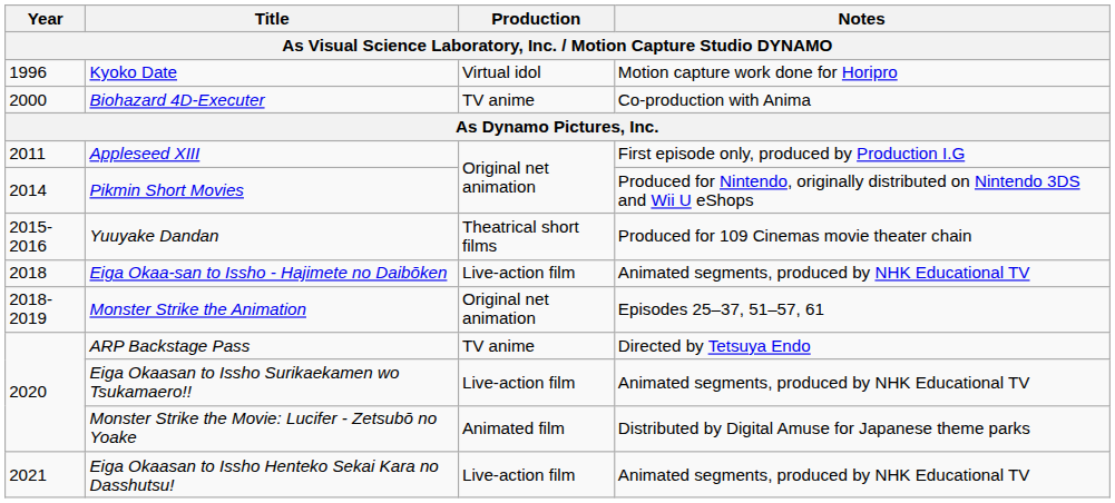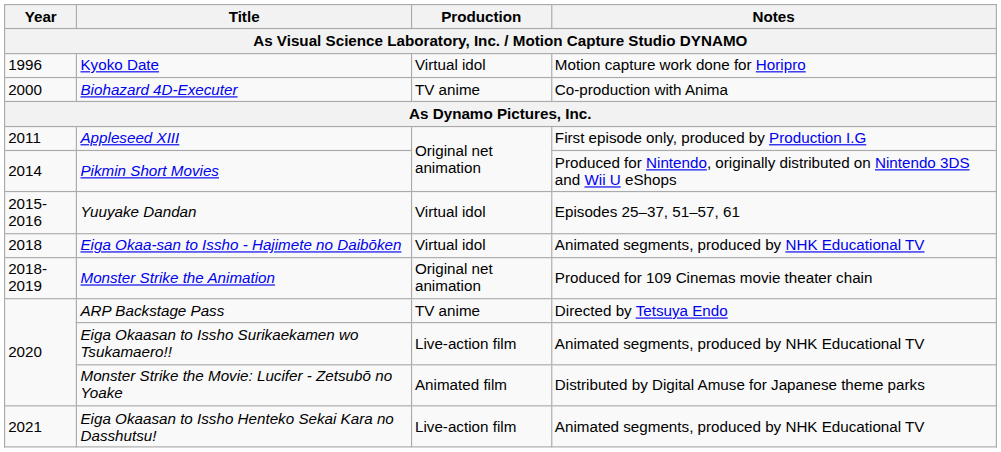Yuuyake Dandan | column 3: Theatrical short films -> Virtual idol
Yuuyake Dandan | column 4: Produced for 109 Cinemas movie theater chain -> Episodes 25–37, 51–57, 61
Eiga Okaa-san to Issho - Hajimete no Daibōken | column 3: Live-action film -> Virtual idol
Monster Strike the Animation | column 4: Episodes 25–37, 51–57, 61 -> Produced for 109 Cinemas movie theater chain
